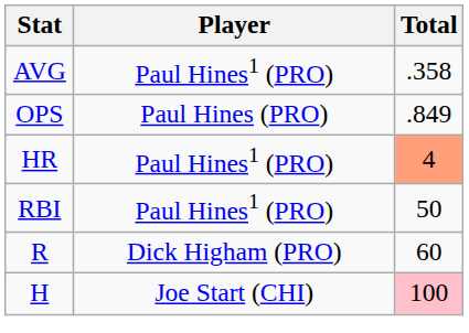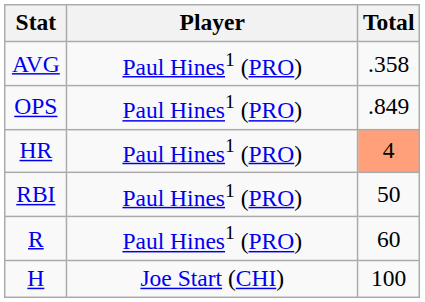OPS | Player: Paul Hines (PRO) -> Paul Hines1 (PRO)
R | Player: Dick Higham (PRO) -> Paul Hines1 (PRO)
H | Total: pink background -> no background
